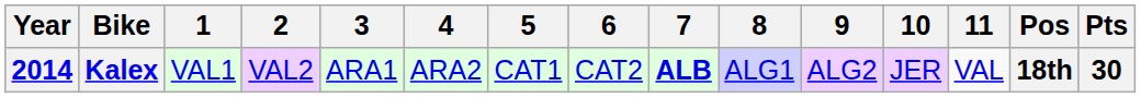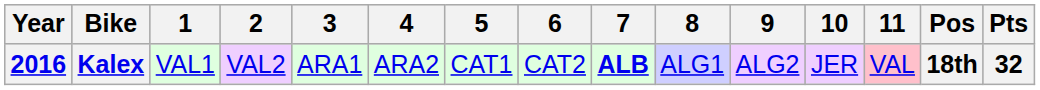Kalex | Year: 2014 -> 2016
Kalex | 11: no background -> pink background
Kalex | Pts: 30 -> 32
